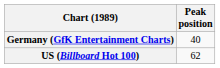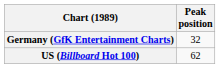Germany (GfK Entertainment Charts) | Peak position: 40 -> 32
